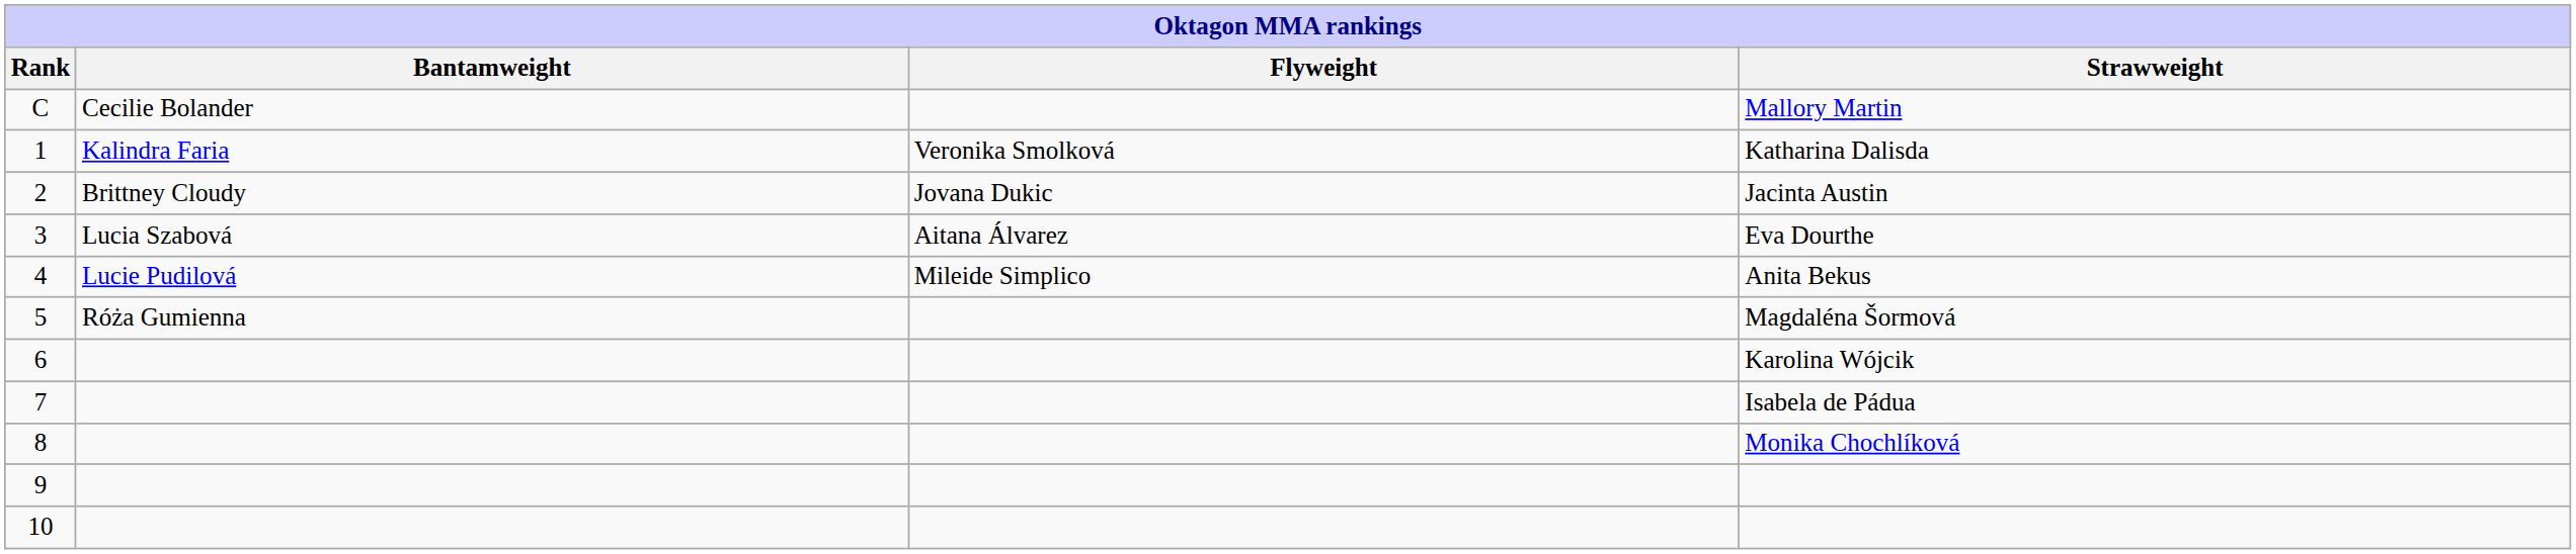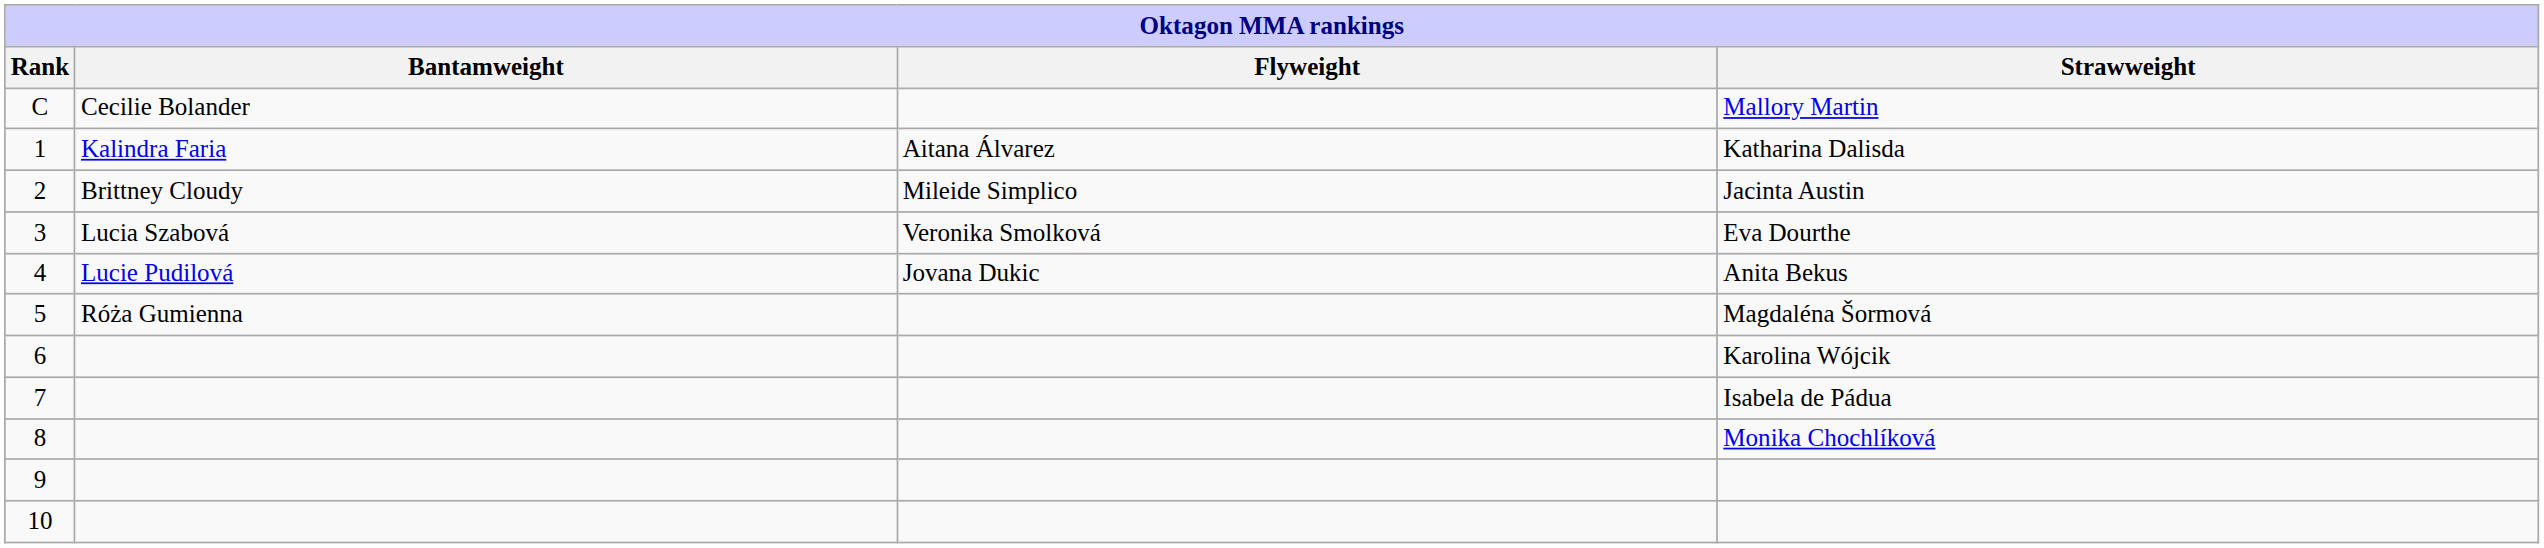Katharina Dalisda | Flyweight: Veronika Smolková -> Aitana Álvarez
Jacinta Austin | Flyweight: Jovana Dukic -> Mileide Simplico
Eva Dourthe | Flyweight: Aitana Álvarez -> Veronika Smolková
Anita Bekus | Flyweight: Mileide Simplico -> Jovana Dukic
